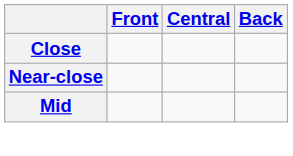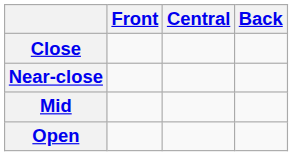+ row: Open
